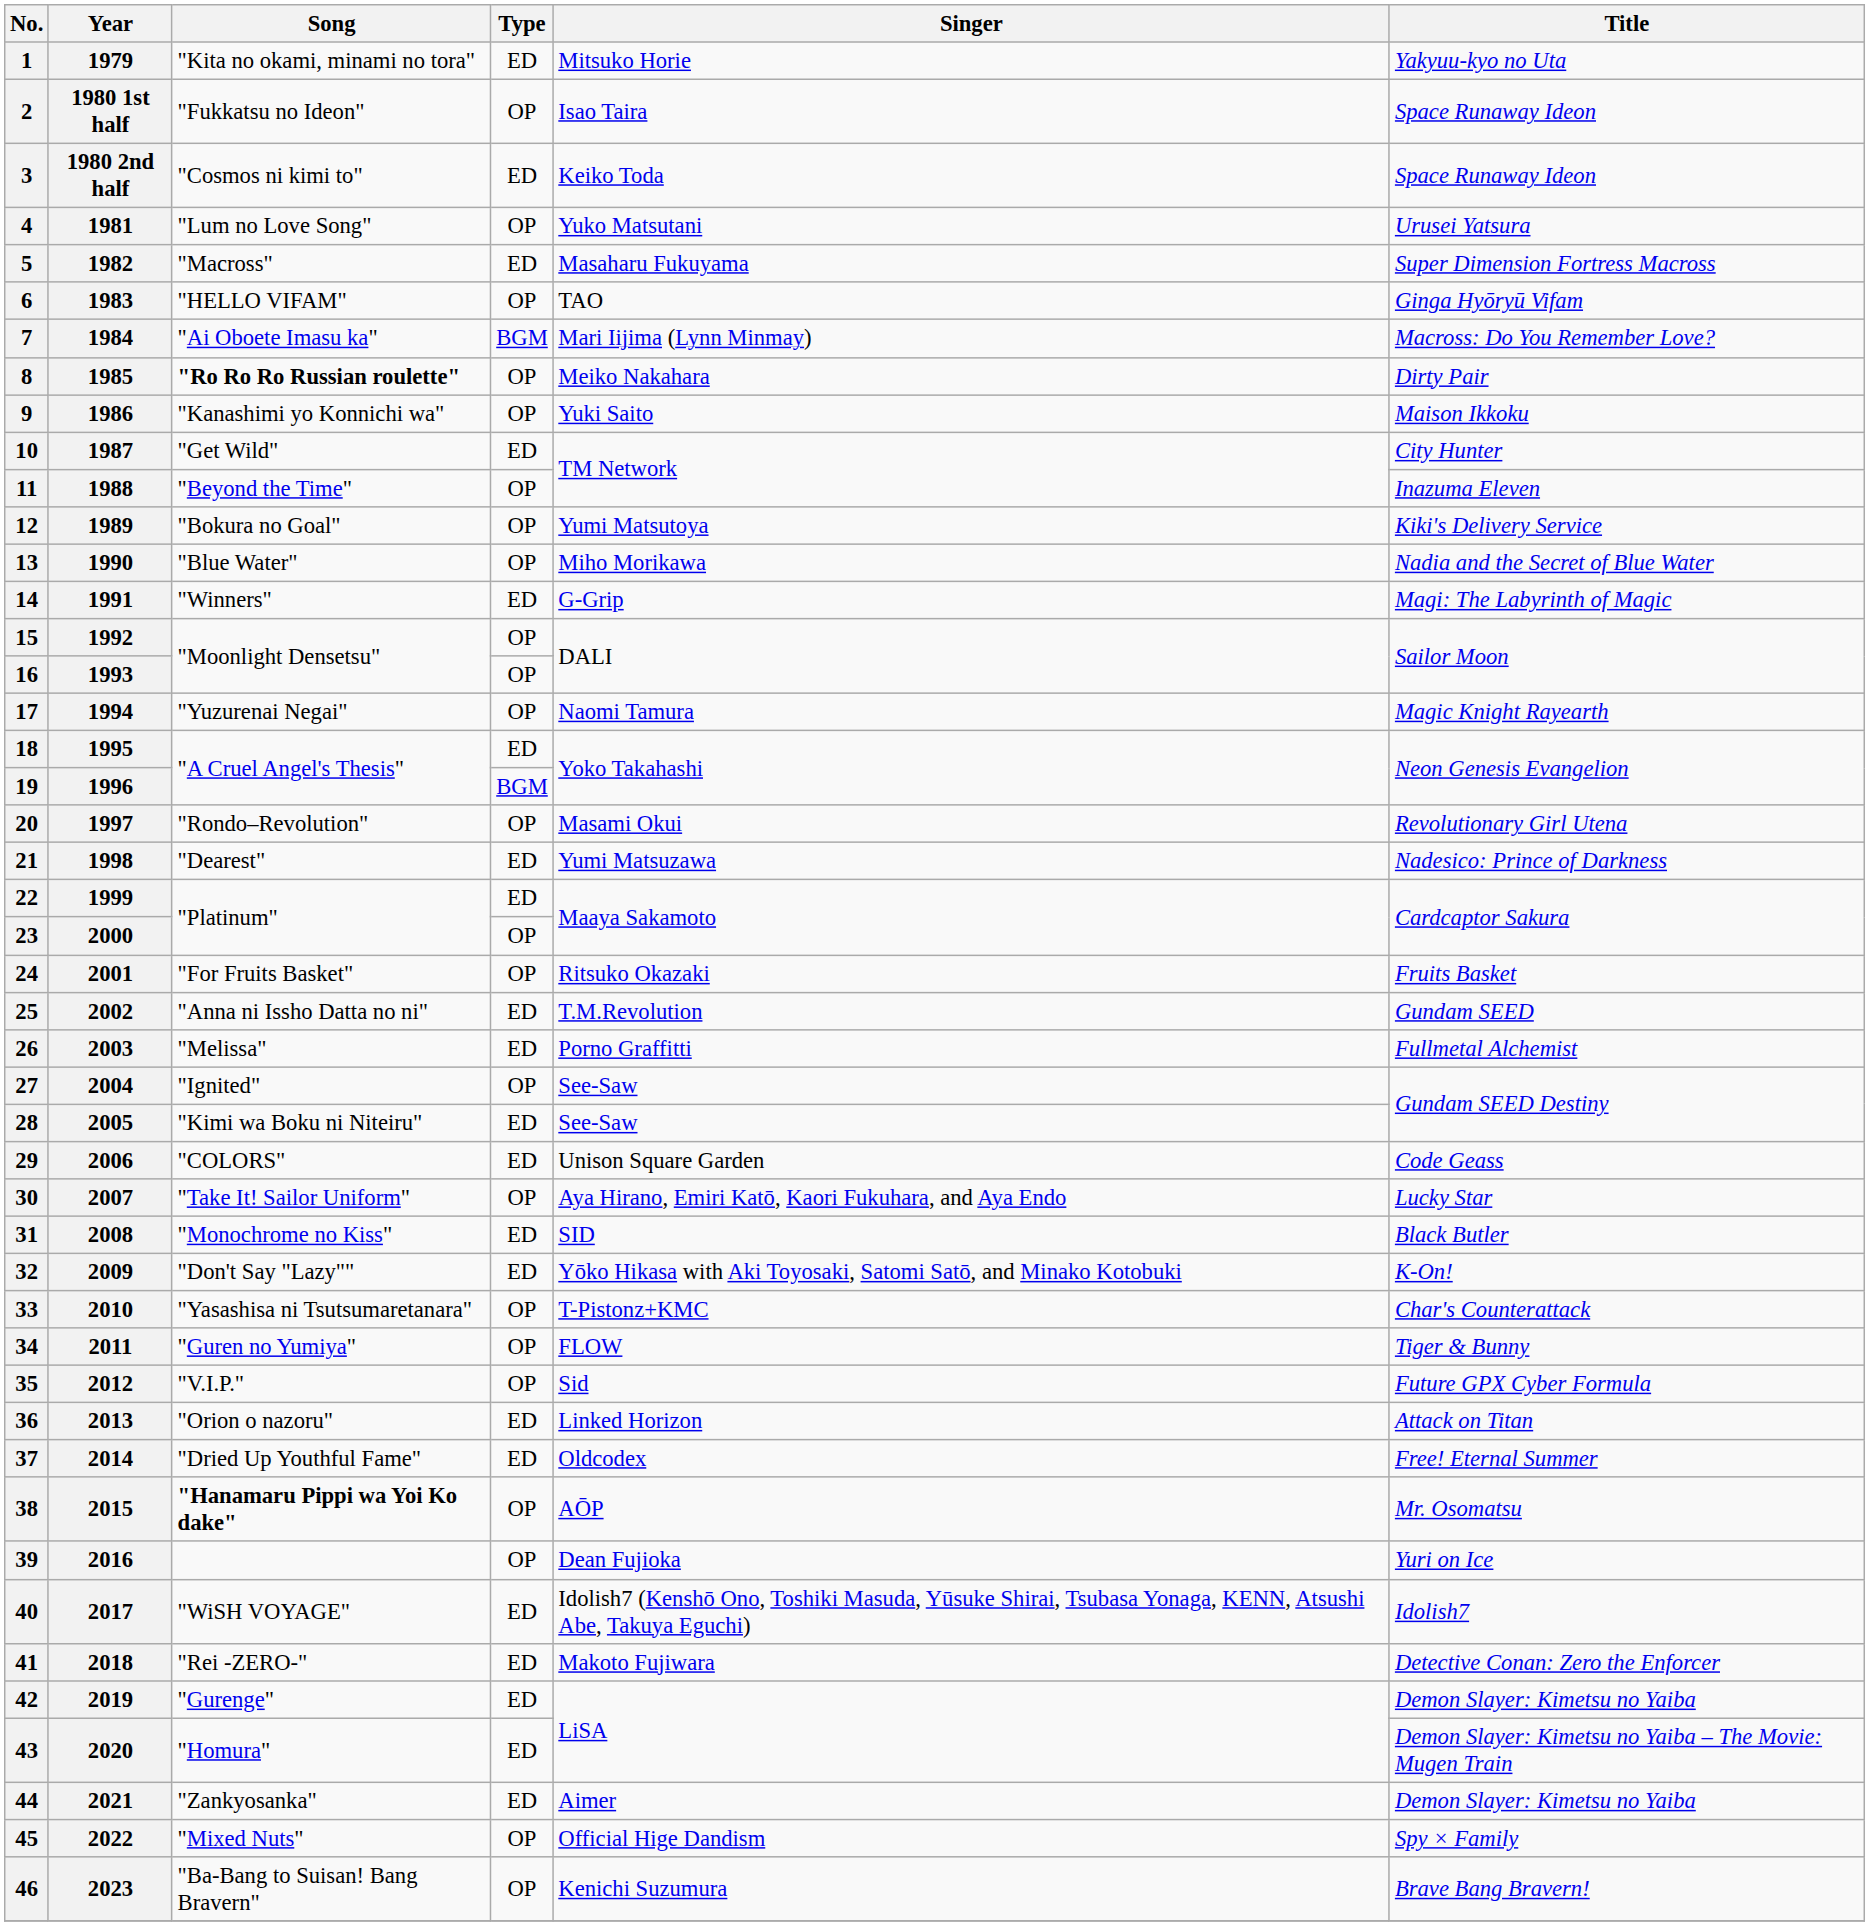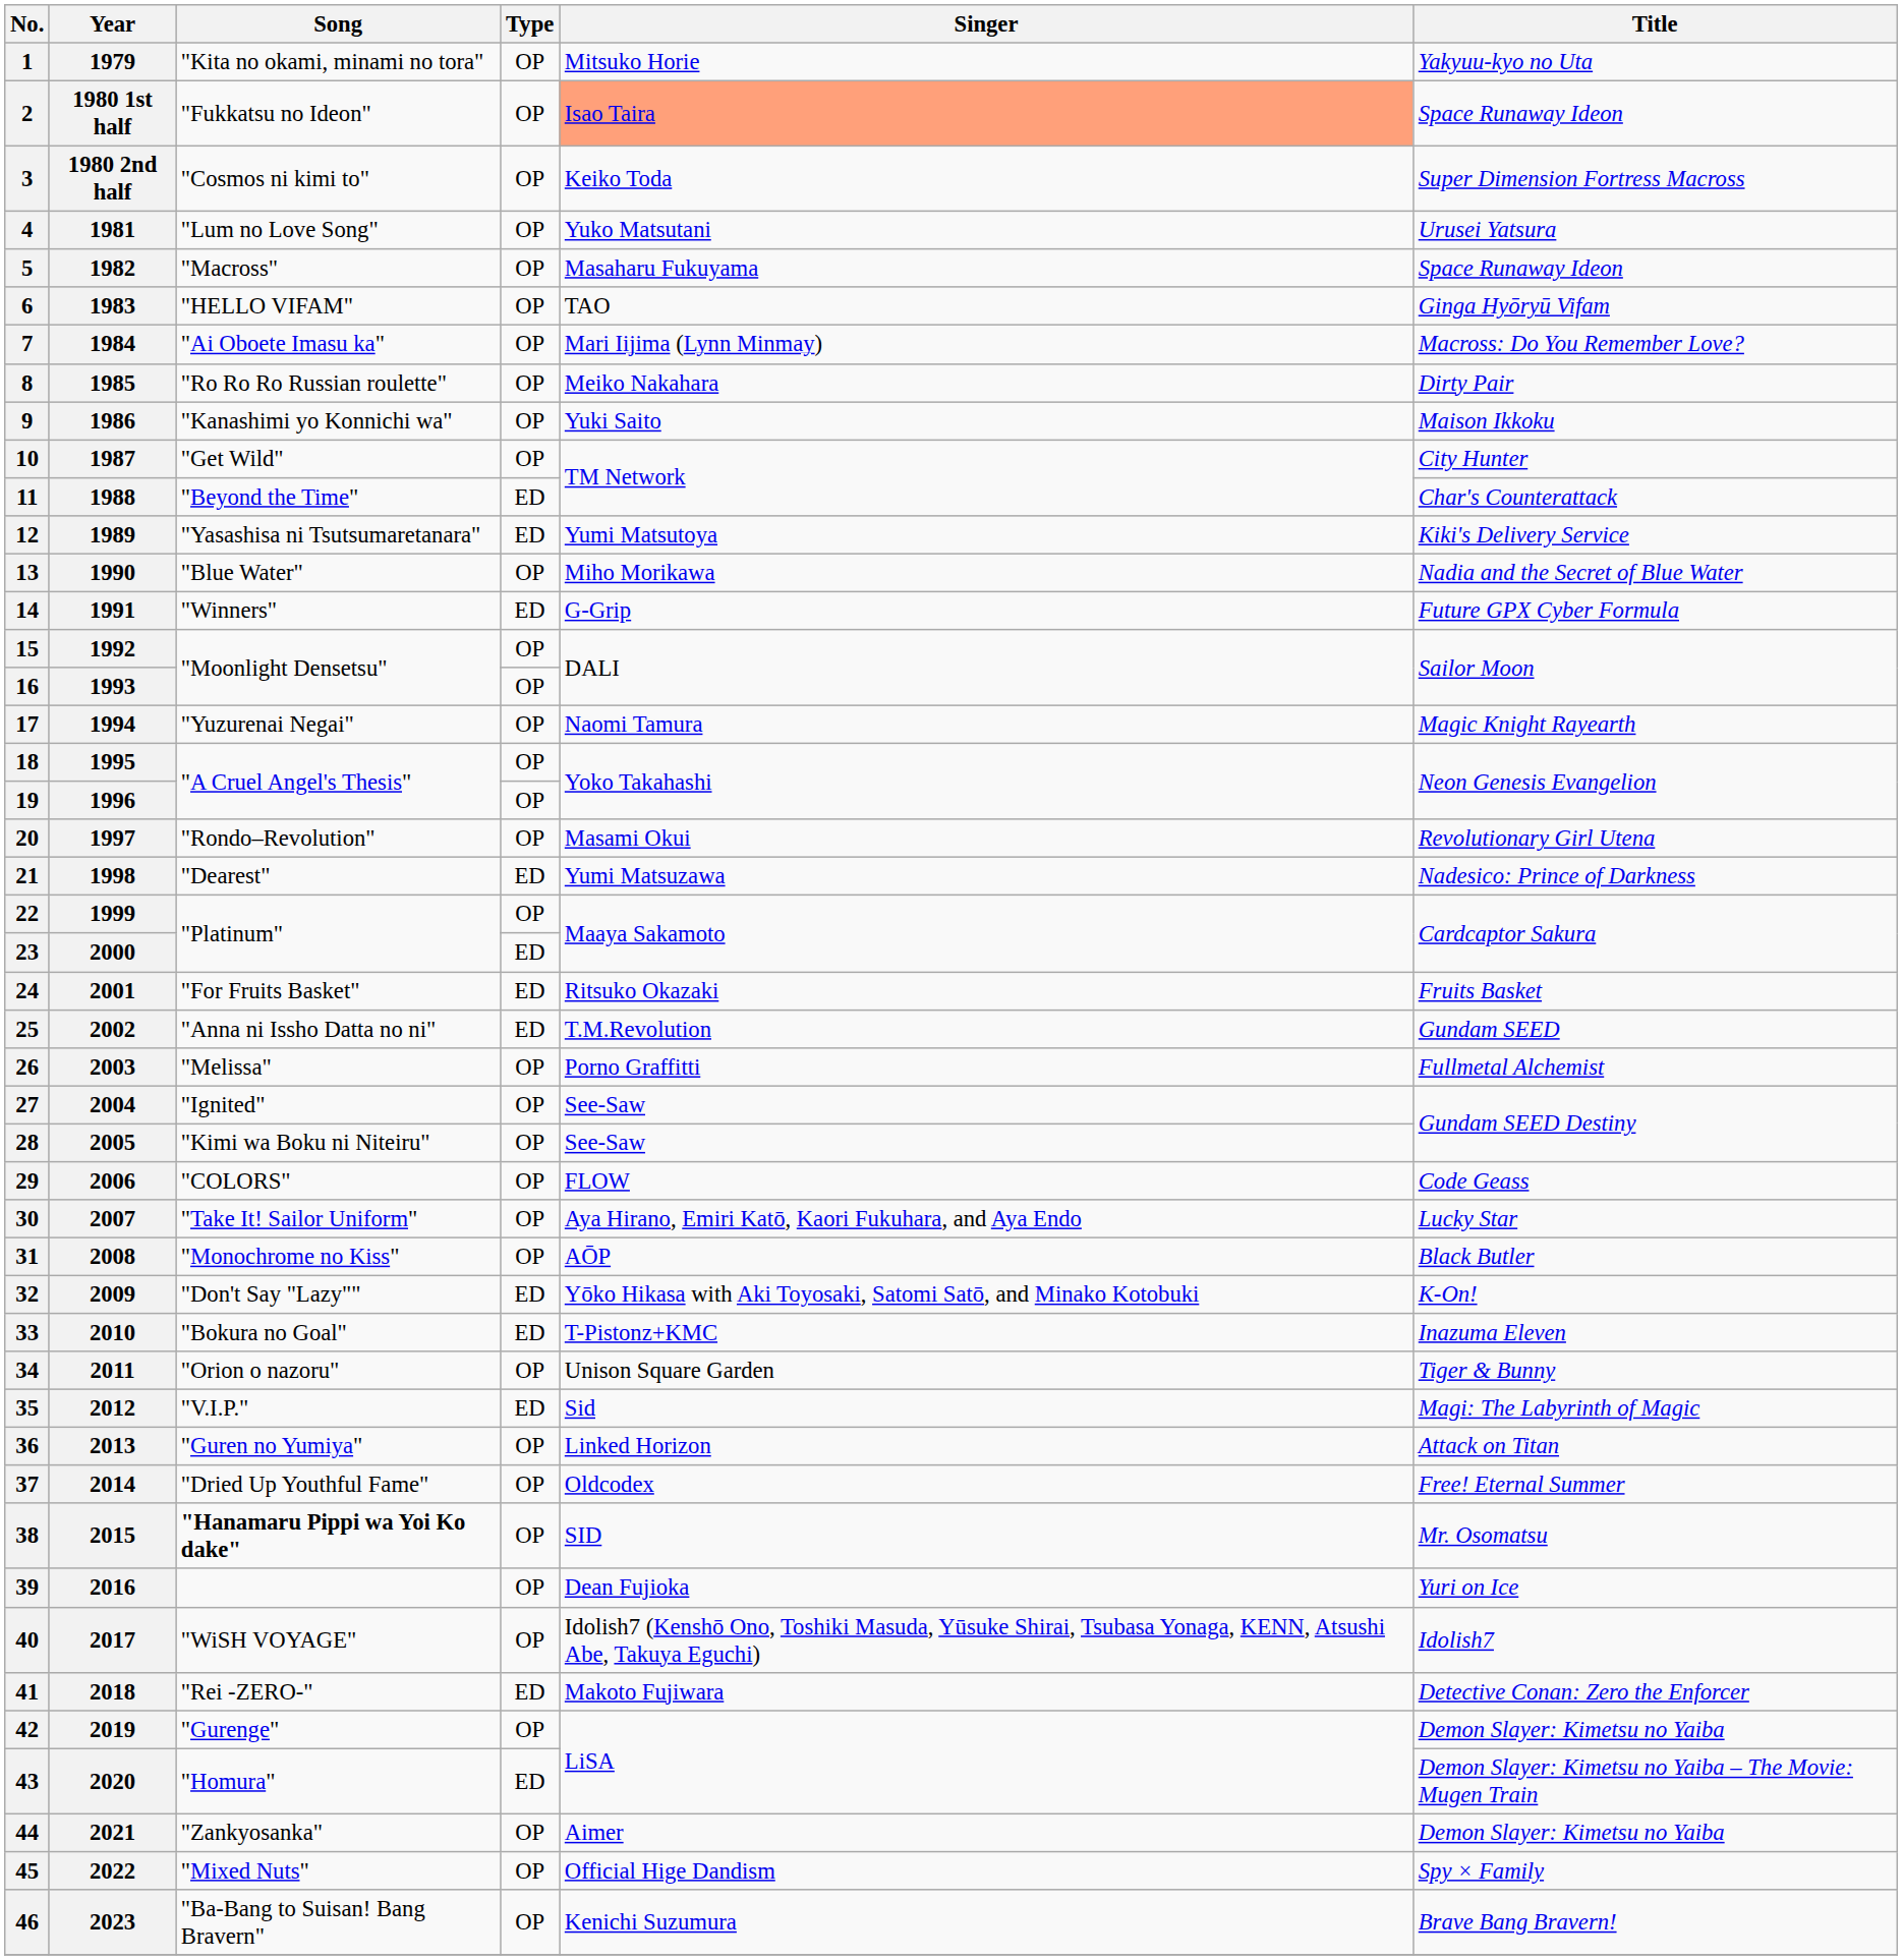1 | Type: ED -> OP
2 | Singer: no background -> lightsalmon background
3 | Type: ED -> OP
3 | Title: Space Runaway Ideon -> Super Dimension Fortress Macross
5 | Type: ED -> OP
5 | Title: Super Dimension Fortress Macross -> Space Runaway Ideon
7 | Type: BGM -> OP
8 | Song: bold -> normal
10 | Type: ED -> OP
11 | Type: OP -> ED
11 | Title: Inazuma Eleven -> Char's Counterattack
12 | Song: "Bokura no Goal" -> "Yasashisa ni Tsutsumaretanara"
12 | Type: OP -> ED
14 | Title: Magi: The Labyrinth of Magic -> Future GPX Cyber Formula
18 | Type: ED -> OP
19 | Type: BGM -> OP
22 | Type: ED -> OP
23 | Type: OP -> ED
24 | Type: OP -> ED
26 | Type: ED -> OP
28 | Type: ED -> OP
29 | Type: ED -> OP
29 | Singer: Unison Square Garden -> FLOW
31 | Type: ED -> OP
31 | Singer: SID -> AŌP
33 | Song: "Yasashisa ni Tsutsumaretanara" -> "Bokura no Goal"
33 | Type: OP -> ED
33 | Title: Char's Counterattack -> Inazuma Eleven
34 | Song: "Guren no Yumiya" -> "Orion o nazoru"
34 | Singer: FLOW -> Unison Square Garden
35 | Type: OP -> ED
35 | Title: Future GPX Cyber Formula -> Magi: The Labyrinth of Magic
36 | Song: "Orion o nazoru" -> "Guren no Yumiya"
36 | Type: ED -> OP
37 | Type: ED -> OP
38 | Singer: AŌP -> SID
40 | Type: ED -> OP
42 | Type: ED -> OP
44 | Type: ED -> OP
